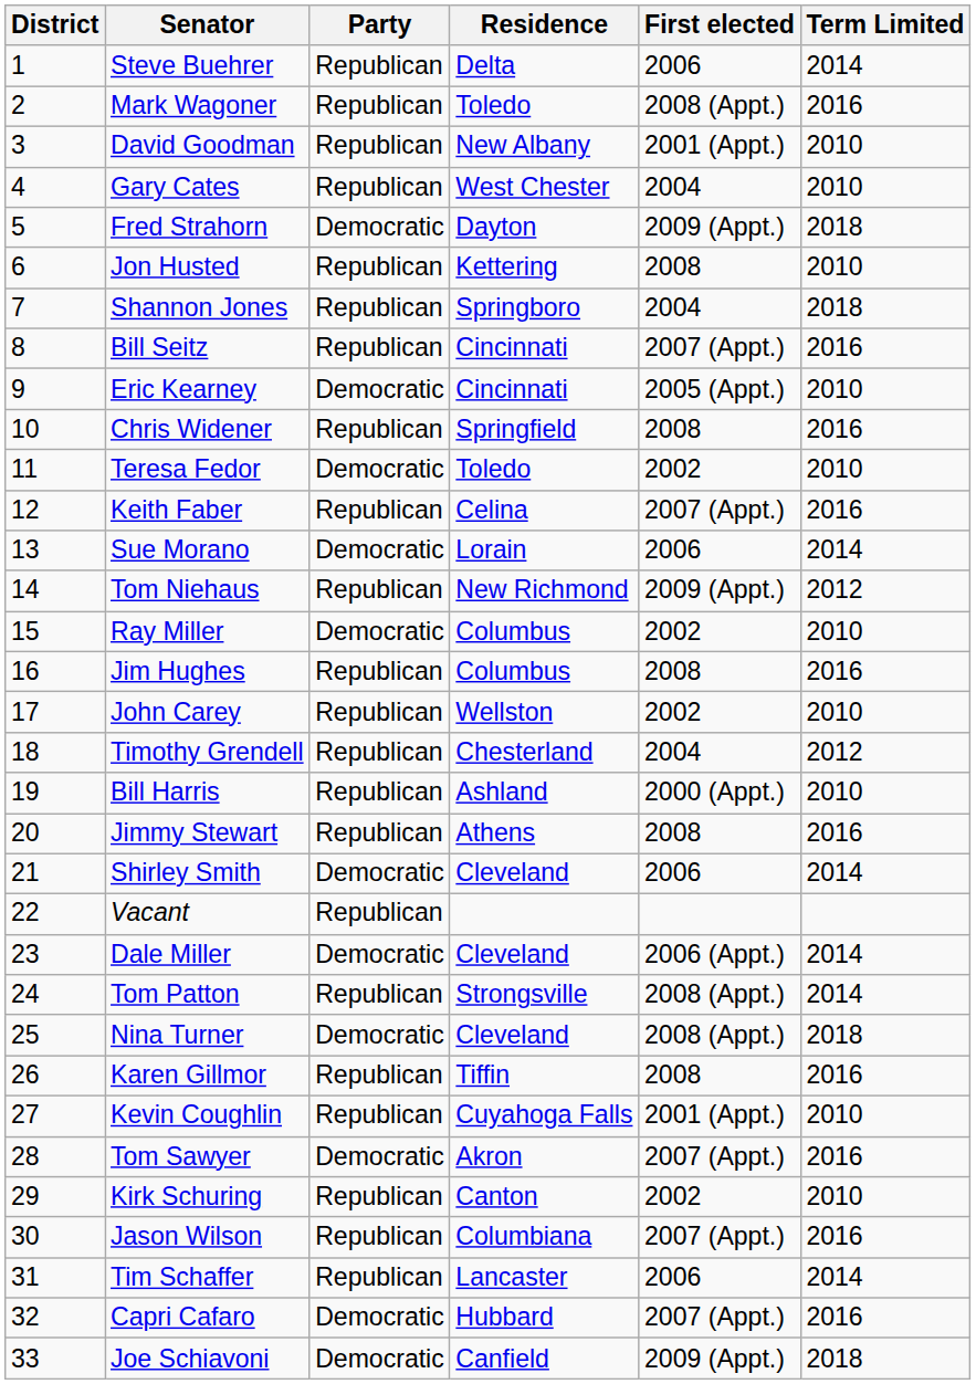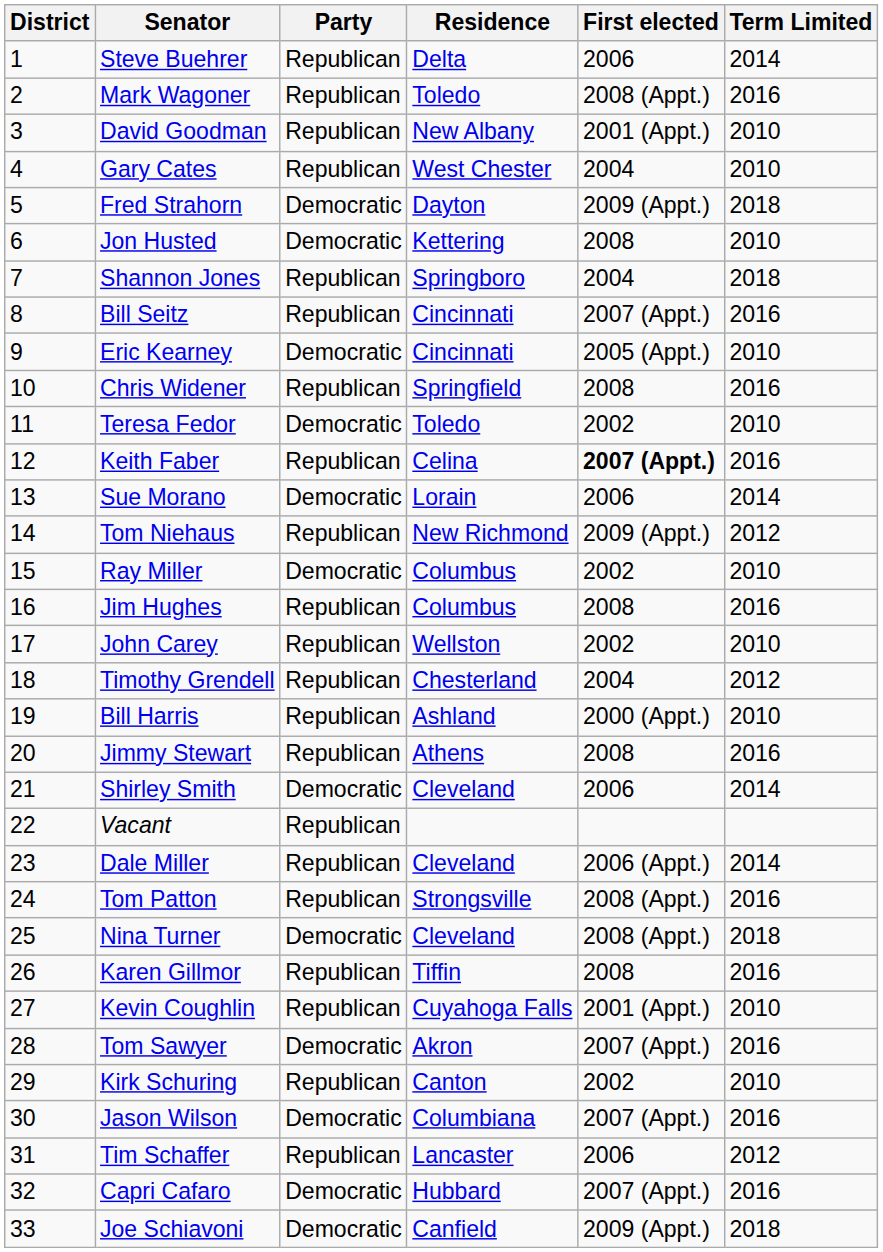Jon Husted | Party: Republican -> Democratic
Keith Faber | First elected: normal -> bold
Dale Miller | Party: Democratic -> Republican
Tom Patton | Term Limited: 2014 -> 2016
Jason Wilson | Party: Republican -> Democratic
Tim Schaffer | Term Limited: 2014 -> 2012
